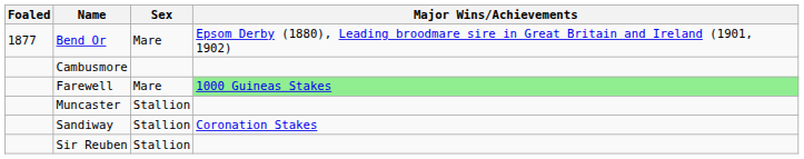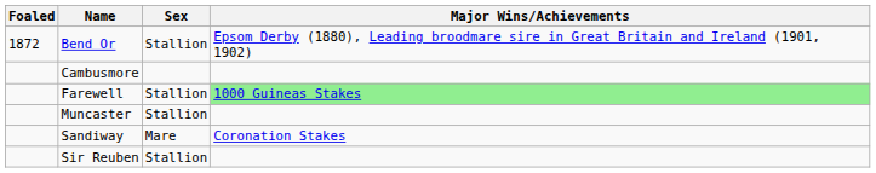Bend Or | Foaled: 1877 -> 1872
Bend Or | Sex: Mare -> Stallion
Farewell | Sex: Mare -> Stallion
Sandiway | Sex: Stallion -> Mare
